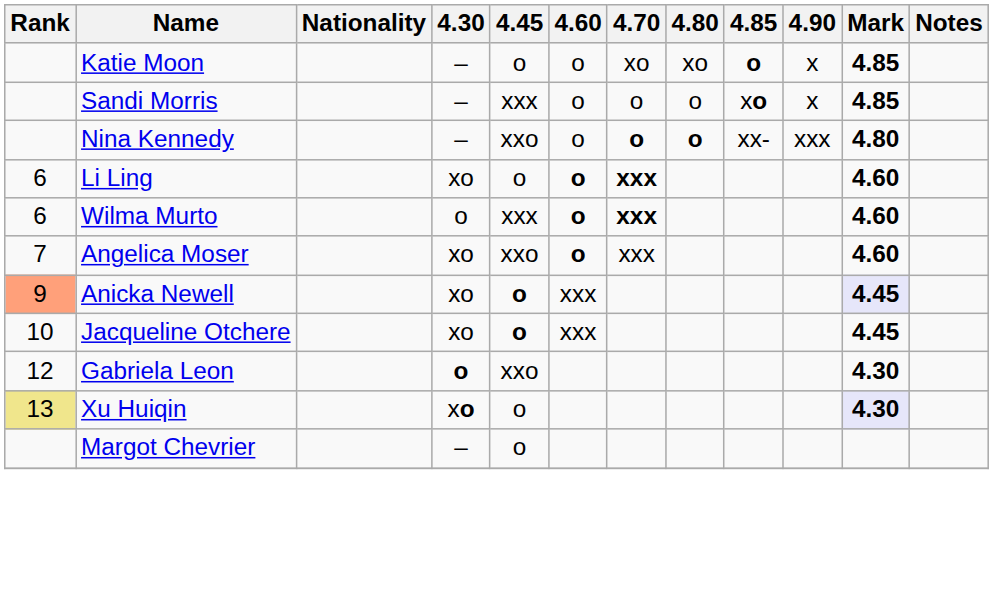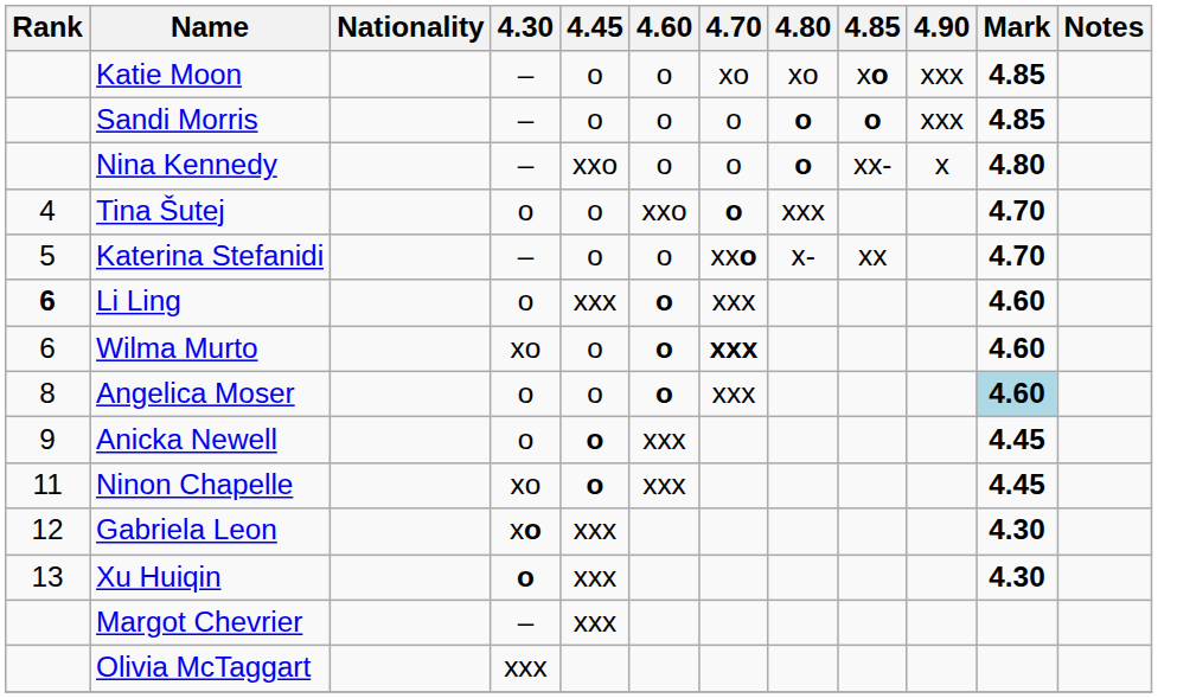Katie Moon | 4.85: o -> xo
Katie Moon | 4.90: x -> xxx
Sandi Morris | 4.45: xxx -> o
Sandi Morris | 4.80: normal -> bold
Sandi Morris | 4.85: xo -> o
Sandi Morris | 4.90: x -> xxx
Nina Kennedy | 4.70: bold -> normal
Nina Kennedy | 4.90: xxx -> x
+ row: 4 | Tina Šutej | o | o | xxo | o | xxx | 4.70
+ row: 5 | Katerina Stefanidi | – | o | o | xxo | x- | xx | 4.70
Li Ling | Rank: normal -> bold
Li Ling | 4.30: xo -> o
Li Ling | 4.45: o -> xxx
Li Ling | 4.70: bold -> normal
Wilma Murto | 4.30: o -> xo
Wilma Murto | 4.45: xxx -> o
Angelica Moser | Rank: 7 -> 8
Angelica Moser | 4.30: xo -> o
Angelica Moser | 4.45: xxo -> o
Angelica Moser | Mark: no background -> lightblue background
Anicka Newell | Rank: lightsalmon background -> no background
Anicka Newell | 4.30: xo -> o
Anicka Newell | Mark: lavender background -> no background
- row: 10 | Jacqueline Otchere | xo | o | xxx | 4.45
+ row: 11 | Ninon Chapelle | xo | o | xxx | 4.45
Gabriela Leon | 4.30: o -> xo
Gabriela Leon | 4.45: xxo -> xxx
Xu Huiqin | Rank: khaki background -> no background
Xu Huiqin | 4.30: xo -> o
Xu Huiqin | 4.45: o -> xxx
Xu Huiqin | Mark: lavender background -> no background
Margot Chevrier | 4.45: o -> xxx
+ row: Olivia McTaggart | xxx
